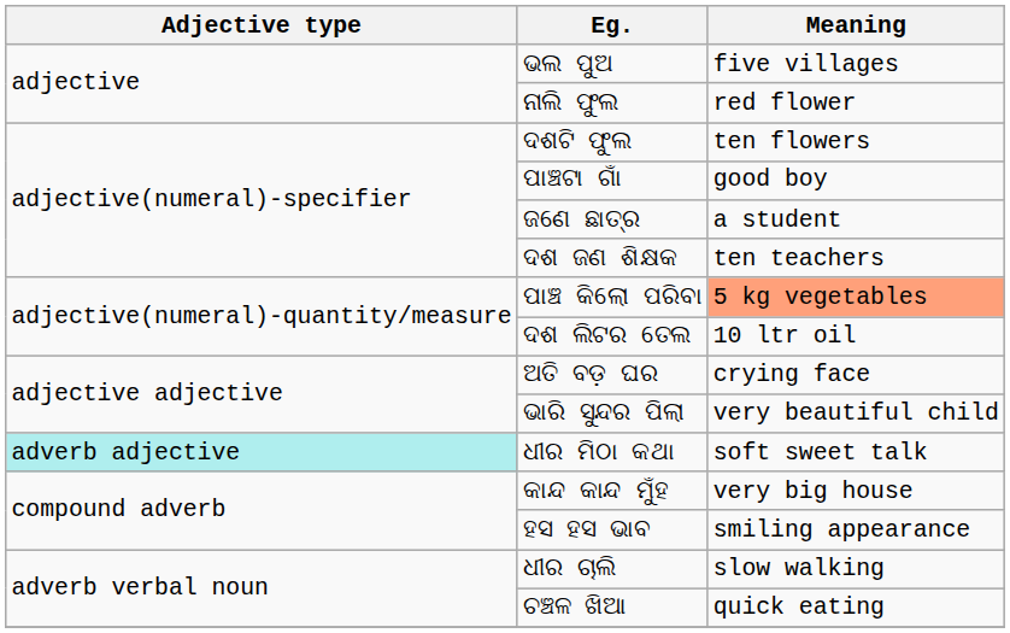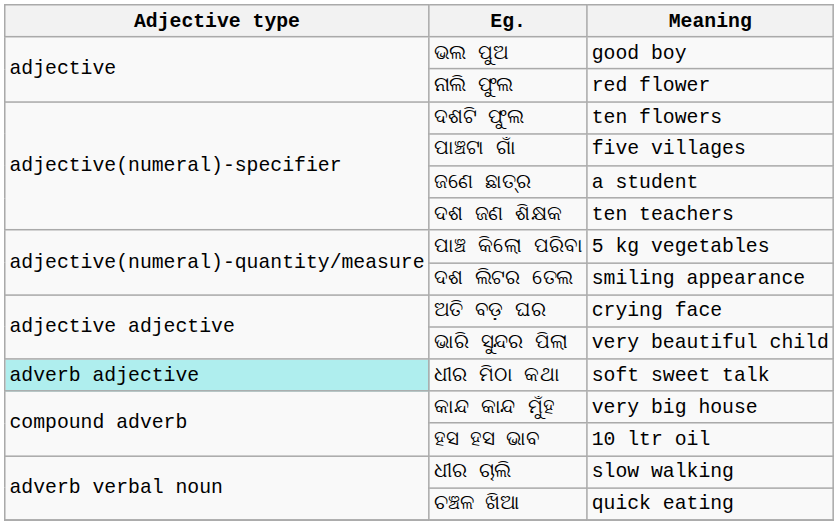ଭଲ ପୁଅ | Meaning: five villages -> good boy
ପାଞ୍ଚଟା ଗାଁ | Meaning: good boy -> five villages
ପାଞ୍ଚ କିଲୋ ପରିବା | Meaning: lightsalmon background -> no background
ଦଶ ଲିଟର ତେଲ | Meaning: 10 ltr oil -> smiling appearance
ହସ ହସ ଭାବ | Meaning: smiling appearance -> 10 ltr oil
